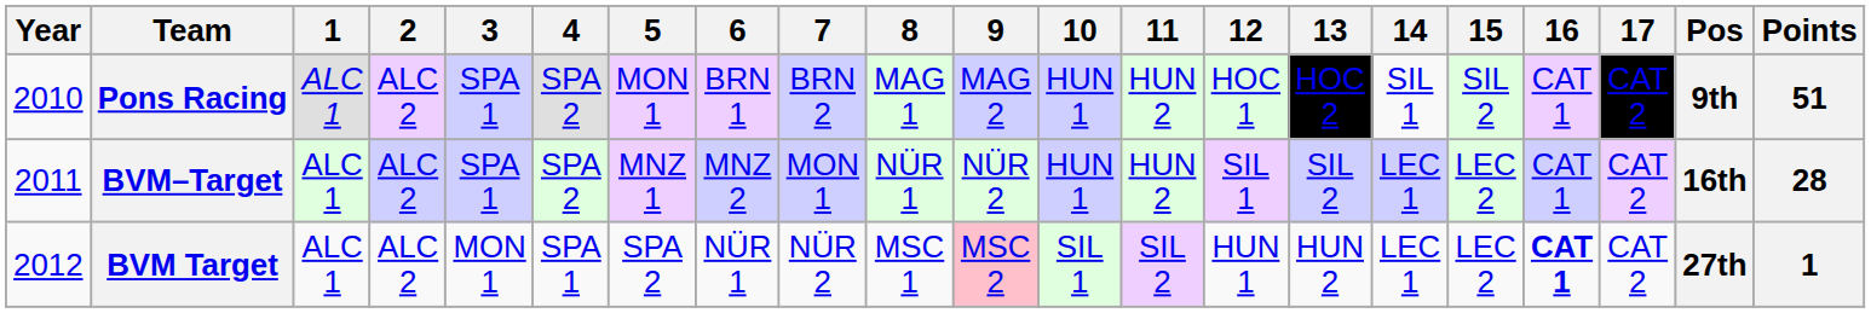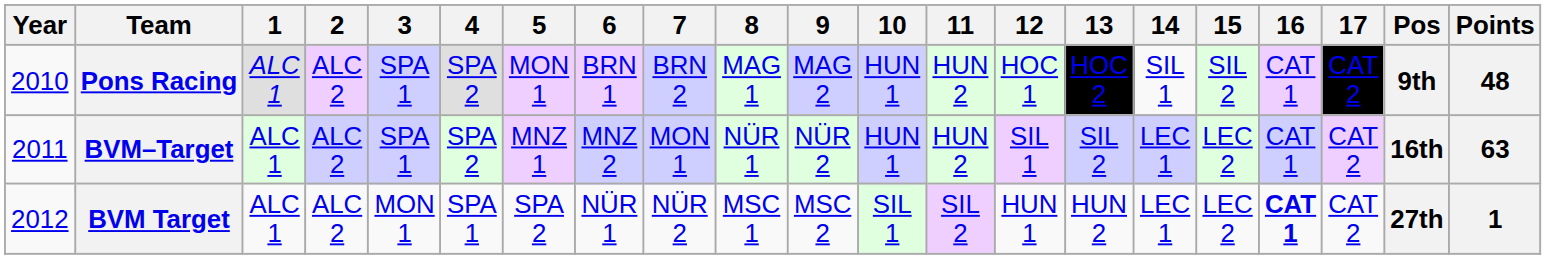Pons Racing | Points: 51 -> 48
BVM–Target | Points: 28 -> 63
BVM Target | 9: pink background -> no background
